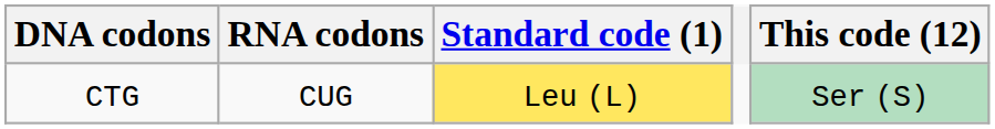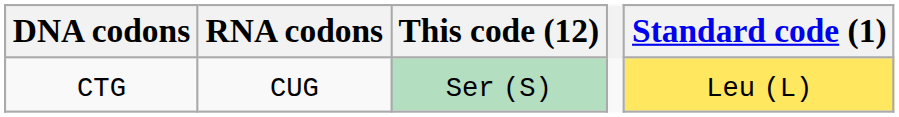columns swapped: This code (12) <-> Standard code (1)
